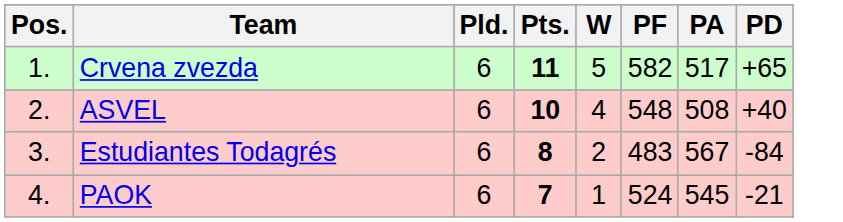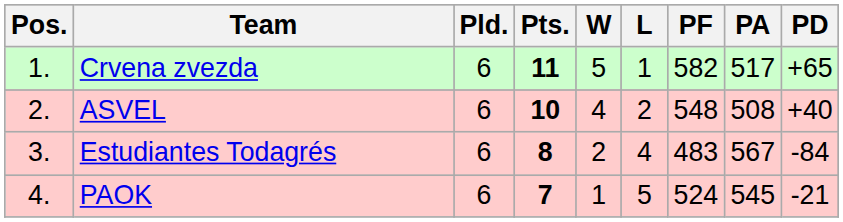+ column: L | 1 | 2 | 4 | 5
